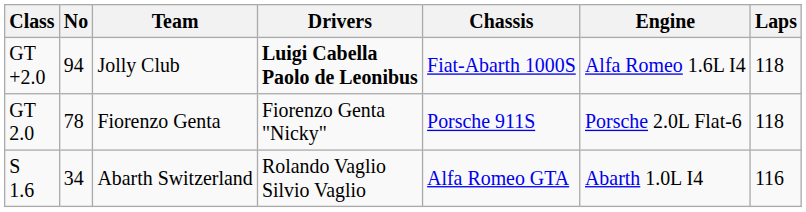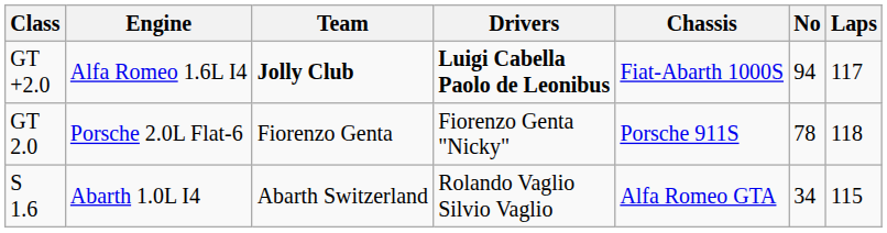columns swapped: No <-> Engine
GT +2.0 | Team: normal -> bold
GT +2.0 | Laps: 118 -> 117
S 1.6 | Laps: 116 -> 115
